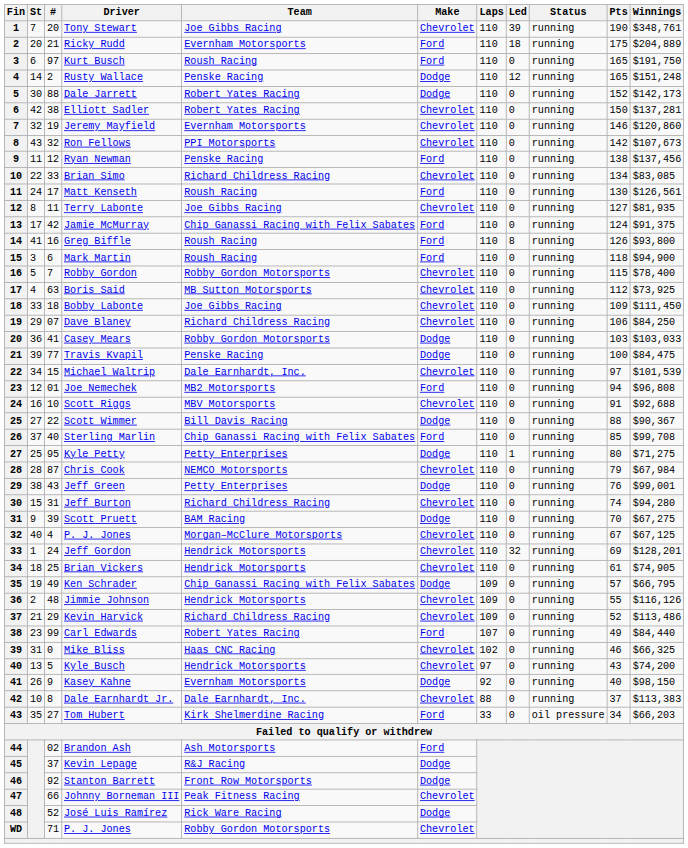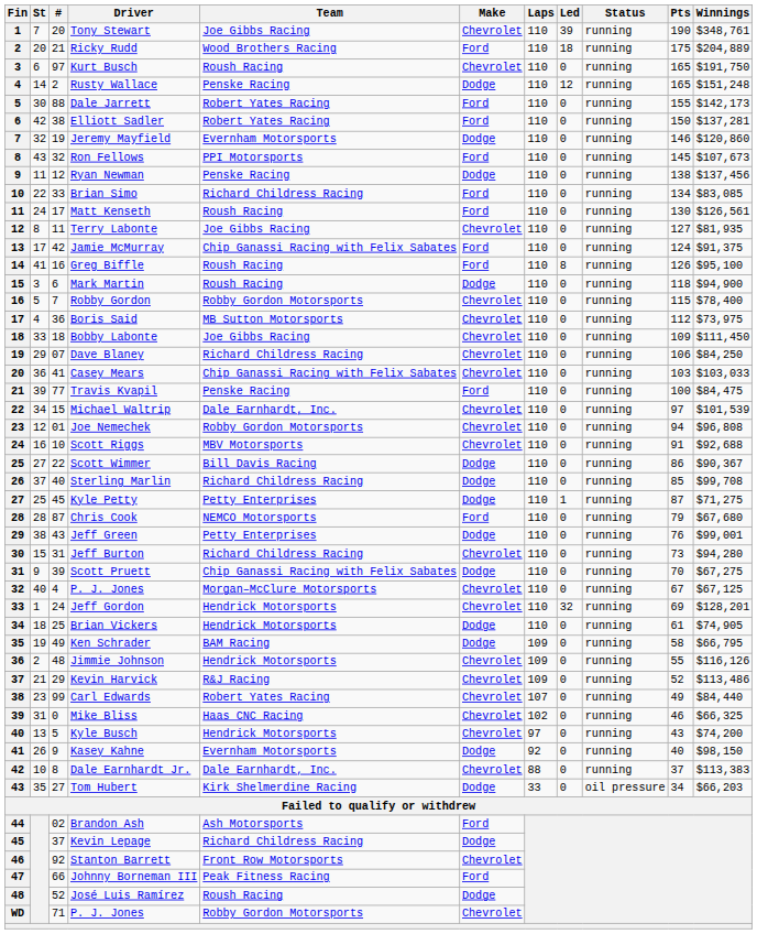Ricky Rudd | Team: Evernham Motorsports -> Wood Brothers Racing
Kurt Busch | Make: Ford -> Chevrolet
Dale Jarrett | Make: Dodge -> Ford
Dale Jarrett | Pts: 152 -> 155
Elliott Sadler | Make: Chevrolet -> Ford
Jeremy Mayfield | Make: Chevrolet -> Dodge
Ron Fellows | Make: Chevrolet -> Ford
Ron Fellows | Pts: 142 -> 145
Ryan Newman | Make: Ford -> Dodge
Brian Simo | Make: Chevrolet -> Ford
Greg Biffle | Winnings: $93,800 -> $95,100
Mark Martin | Make: Ford -> Dodge
Boris Said | #: 63 -> 36
Boris Said | Winnings: $73,925 -> $73,975
Casey Mears | Team: Robby Gordon Motorsports -> Chip Ganassi Racing with Felix Sabates
Casey Mears | Make: Dodge -> Chevrolet
Travis Kvapil | Make: Dodge -> Ford
Joe Nemechek | Team: MB2 Motorsports -> Robby Gordon Motorsports
Joe Nemechek | Make: Ford -> Chevrolet
Scott Wimmer | Pts: 88 -> 86
Sterling Marlin | Team: Chip Ganassi Racing with Felix Sabates -> Richard Childress Racing
Sterling Marlin | Make: Ford -> Dodge
Kyle Petty | #: 95 -> 45
Kyle Petty | Pts: 80 -> 87
Chris Cook | Make: Chevrolet -> Ford
Chris Cook | Winnings: $67,984 -> $67,680
Jeff Burton | Pts: 74 -> 73
Scott Pruett | Team: BAM Racing -> Chip Ganassi Racing with Felix Sabates
Brian Vickers | Make: Chevrolet -> Dodge
Ken Schrader | Team: Chip Ganassi Racing with Felix Sabates -> BAM Racing
Ken Schrader | Pts: 57 -> 58
Kevin Harvick | Team: Richard Childress Racing -> R&J Racing
Carl Edwards | Make: Ford -> Chevrolet
Tom Hubert | Make: Ford -> Dodge
Kevin Lepage | Team: R&J Racing -> Richard Childress Racing
Stanton Barrett | Make: Dodge -> Chevrolet
Johnny Borneman III | Make: Chevrolet -> Ford
José Luis Ramírez | Team: Rick Ware Racing -> Roush Racing
